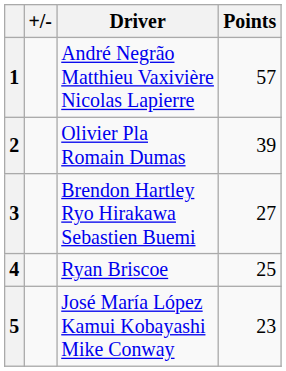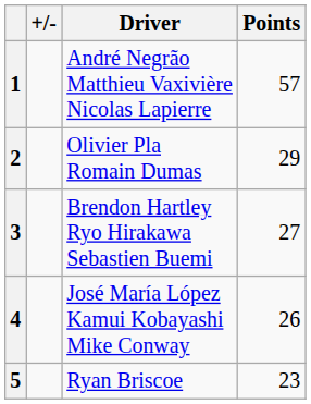2 | Points: 39 -> 29
4 | Driver: Ryan Briscoe -> José María López Kamui Kobayashi Mike Conway
4 | Points: 25 -> 26
5 | Driver: José María López Kamui Kobayashi Mike Conway -> Ryan Briscoe
